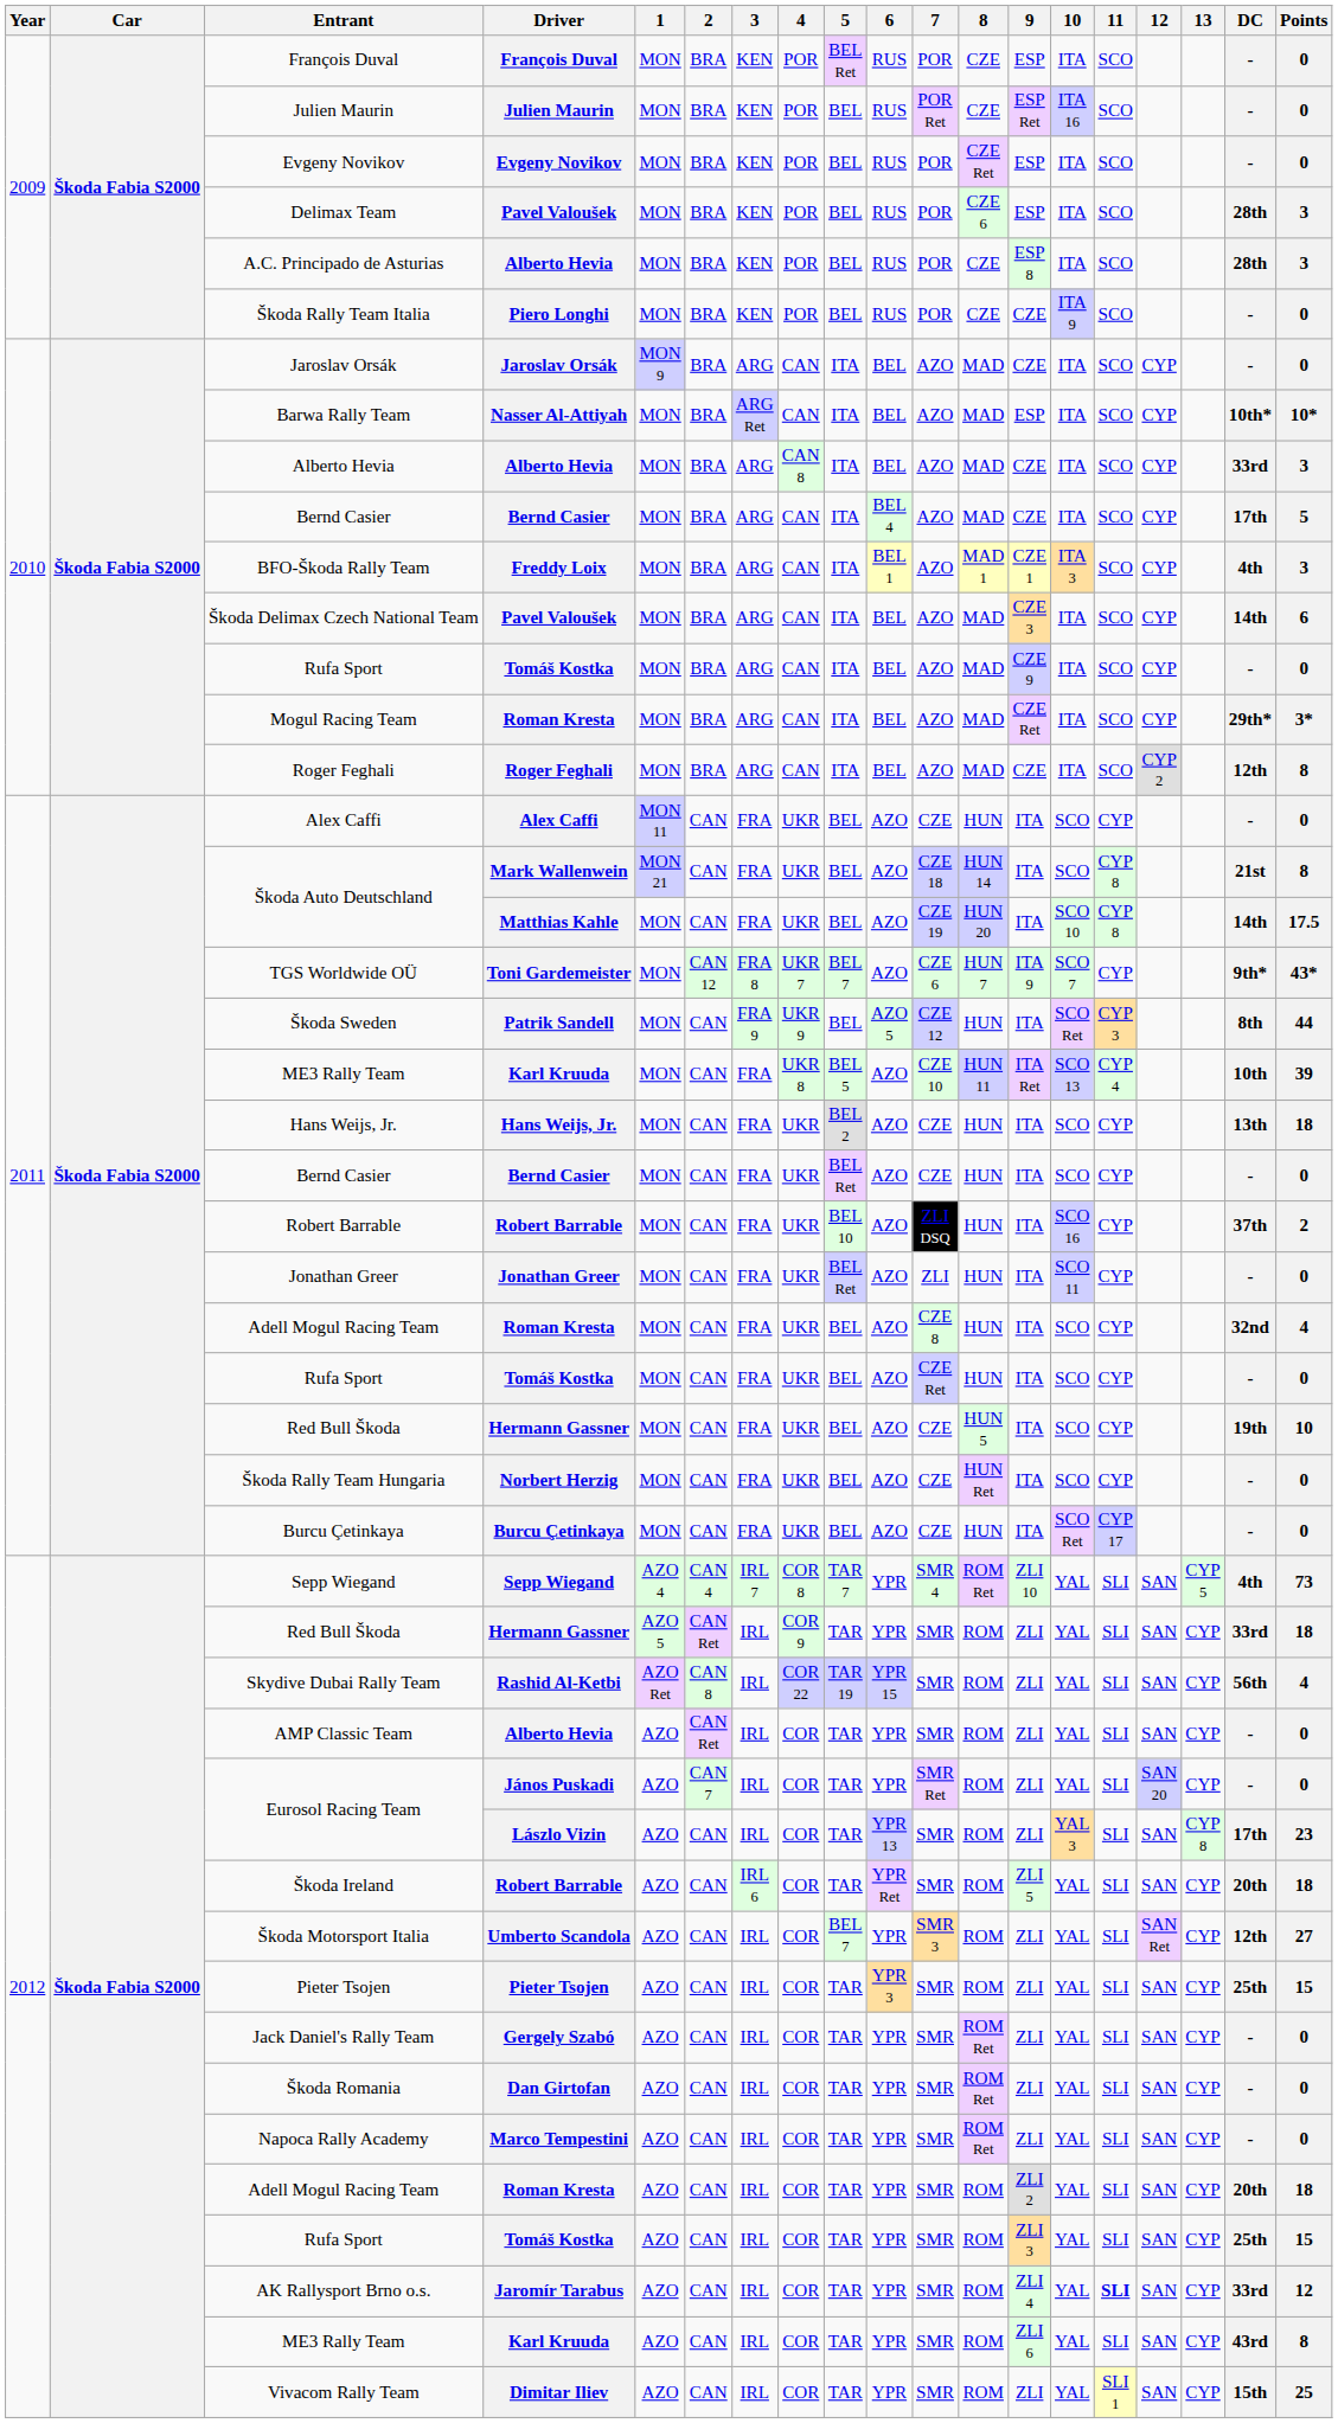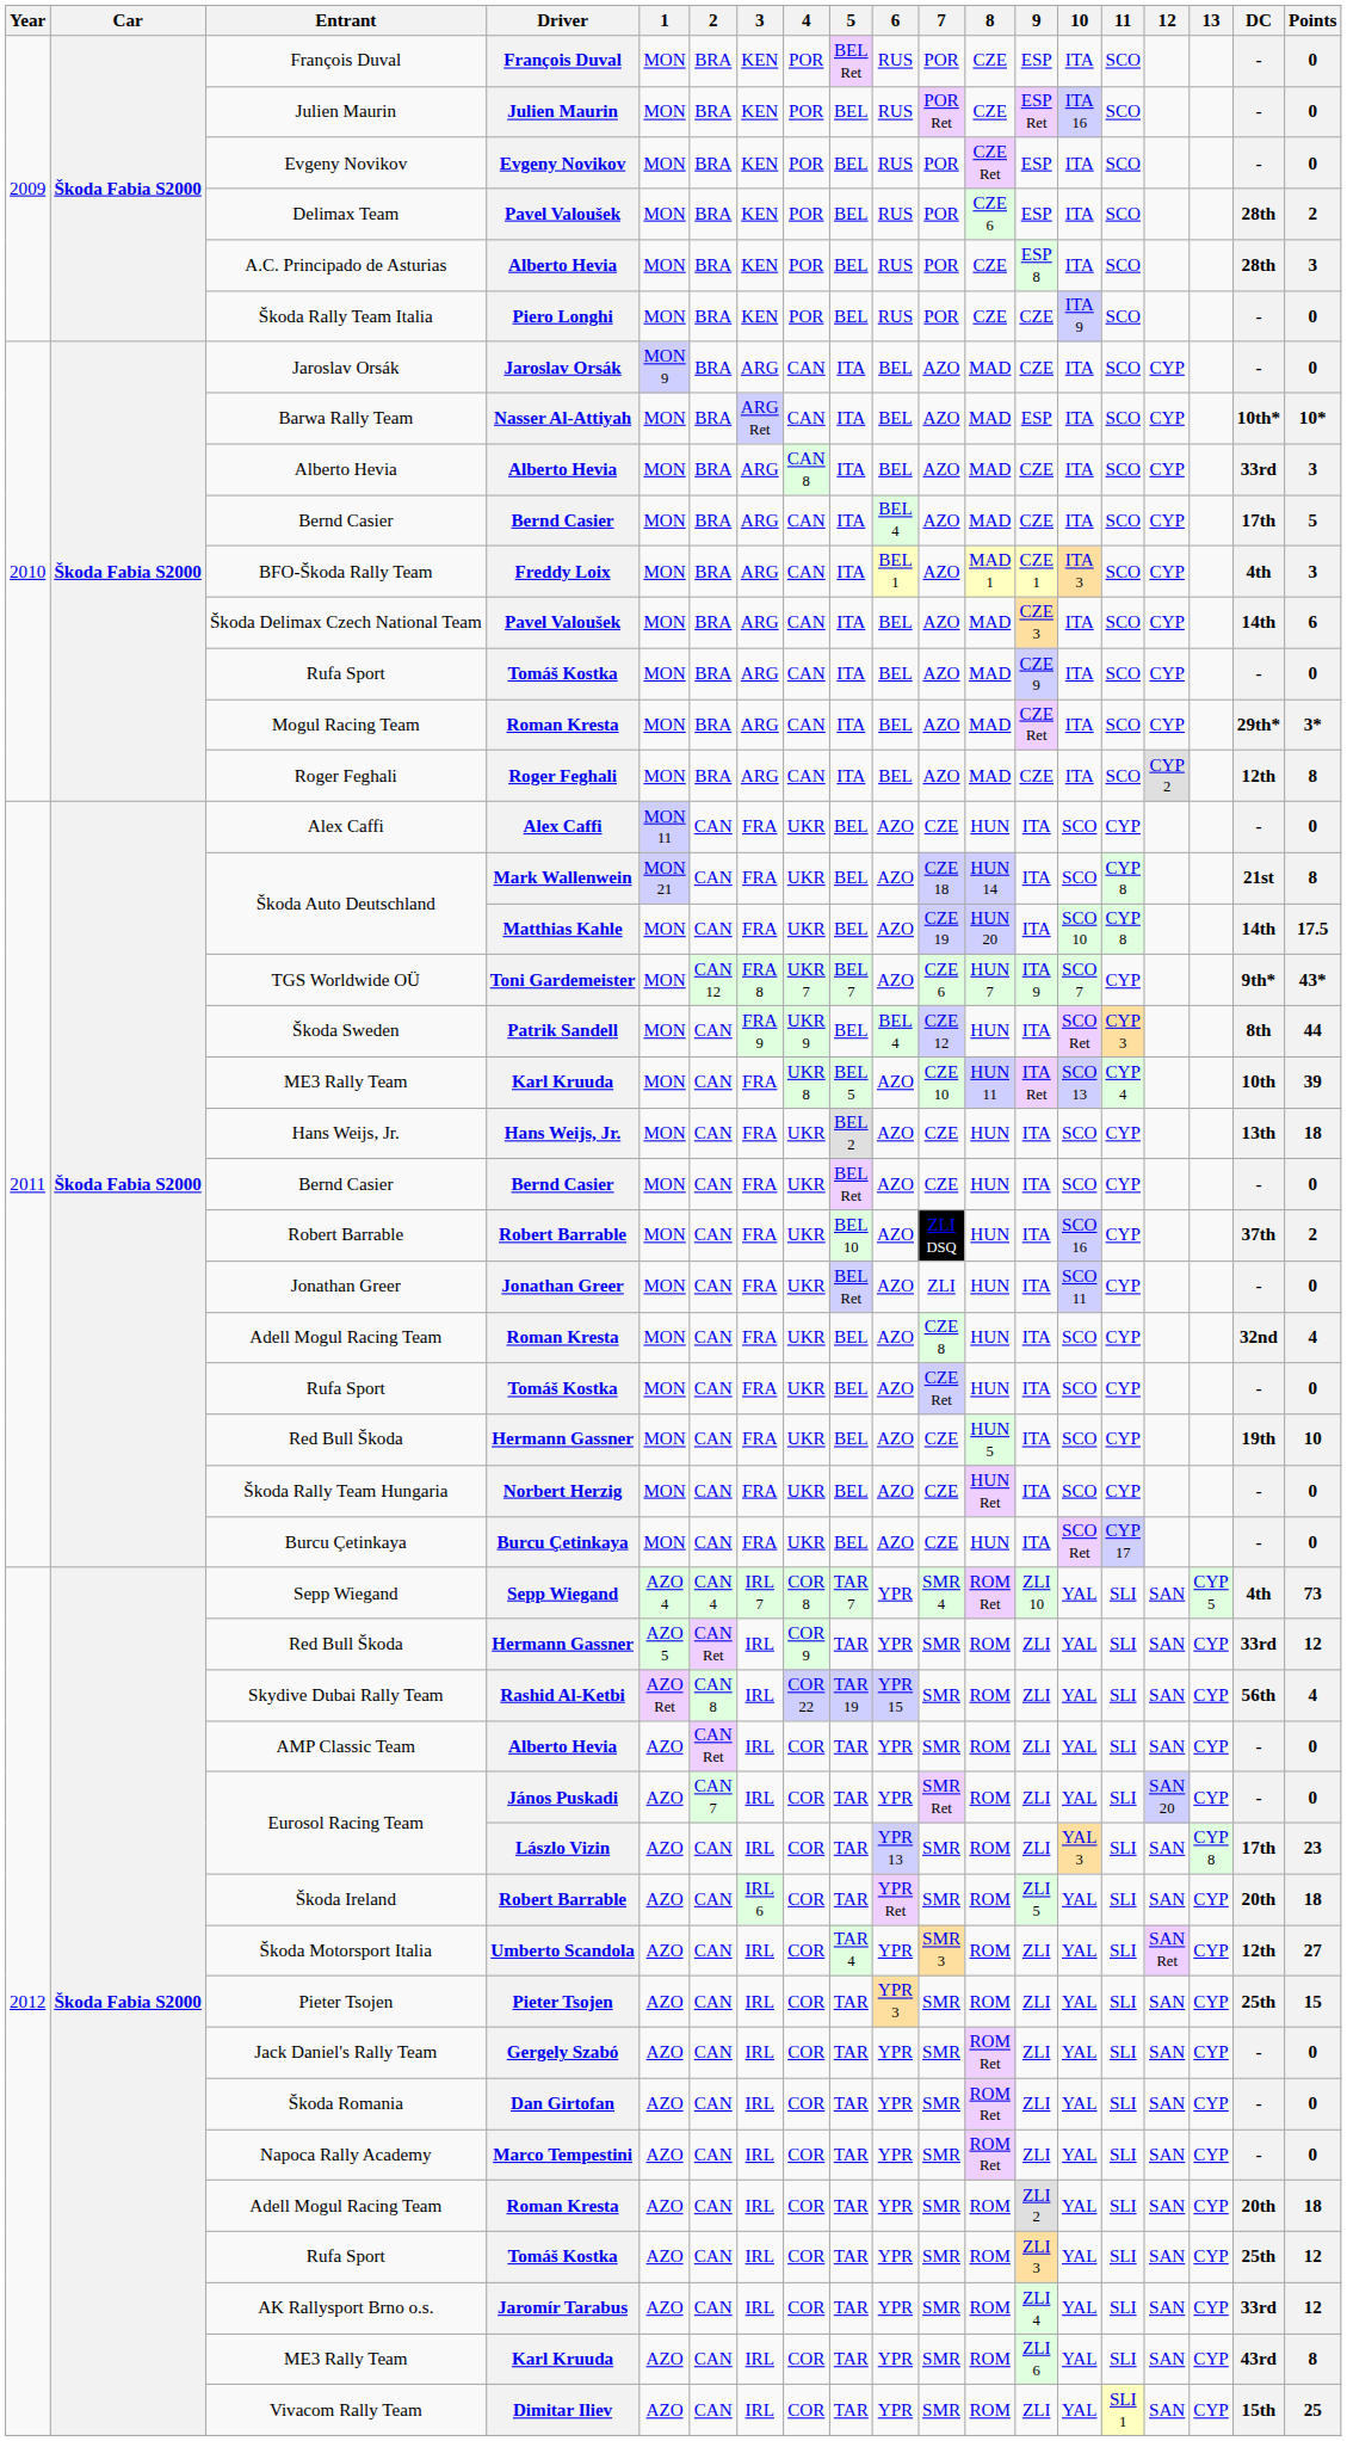Delimax Team | Points: 3 -> 2
Škoda Sweden | 6: AZO 5 -> BEL 4
2012 / Red Bull Škoda | Points: 18 -> 12
Škoda Motorsport Italia | 5: BEL 7 -> TAR 4
2012 / Rufa Sport | Points: 15 -> 12
AK Rallysport Brno o.s. | 11: bold -> normal
